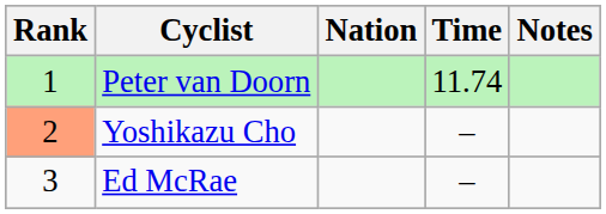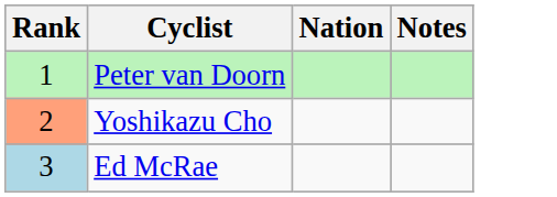- column: Time | 11.74 | – | –
Ed McRae | Rank: no background -> lightblue background
